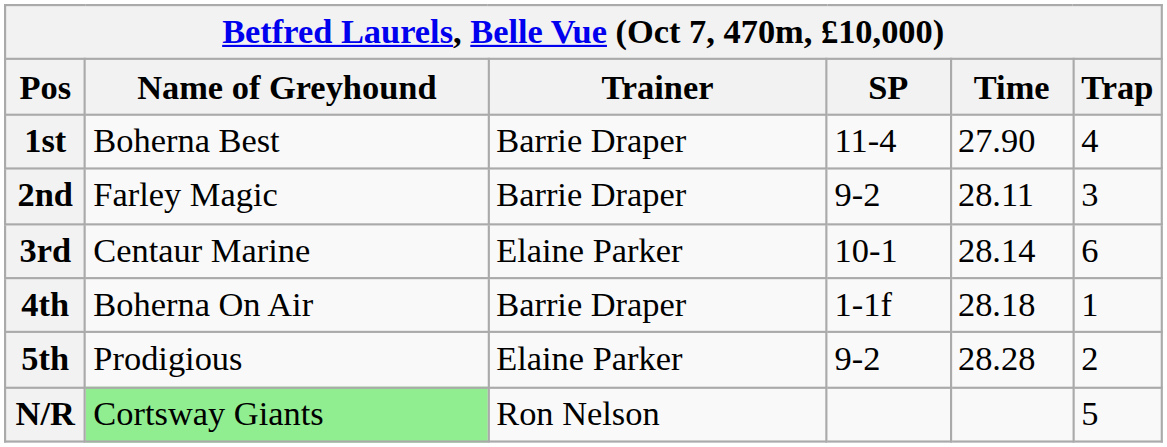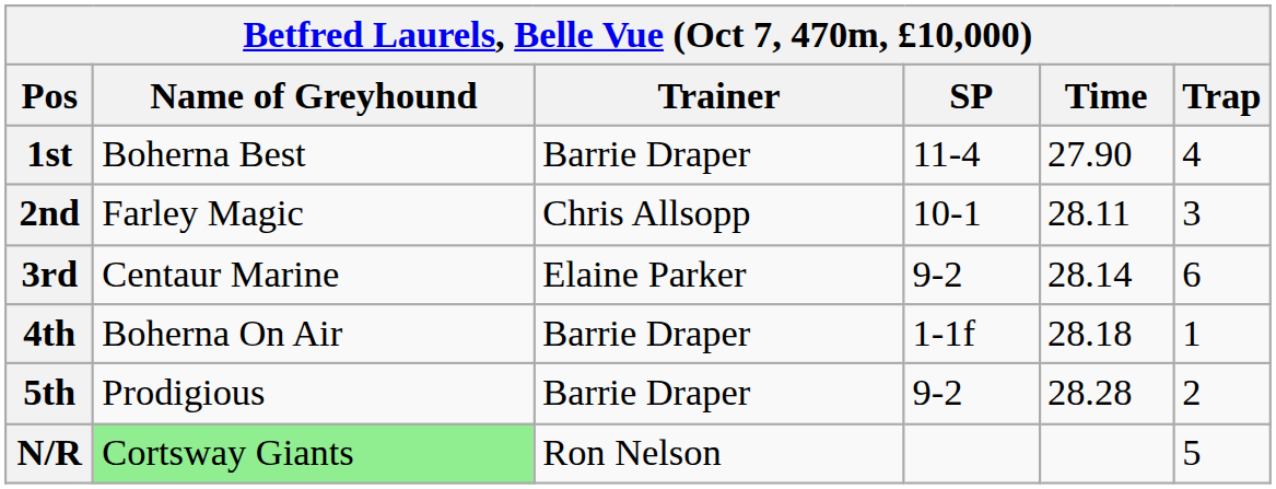2nd | Trainer: Barrie Draper -> Chris Allsopp
2nd | SP: 9-2 -> 10-1
3rd | SP: 10-1 -> 9-2
5th | Trainer: Elaine Parker -> Barrie Draper
